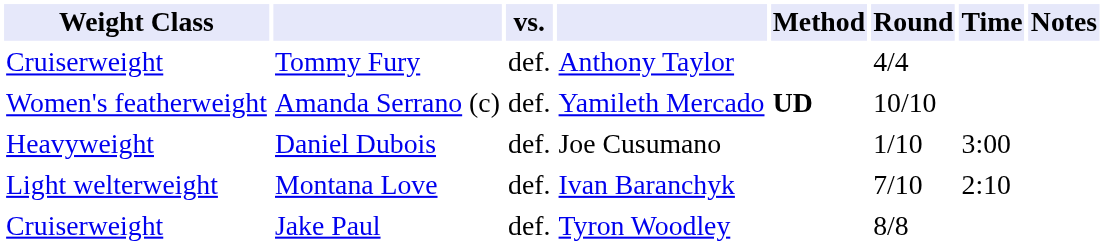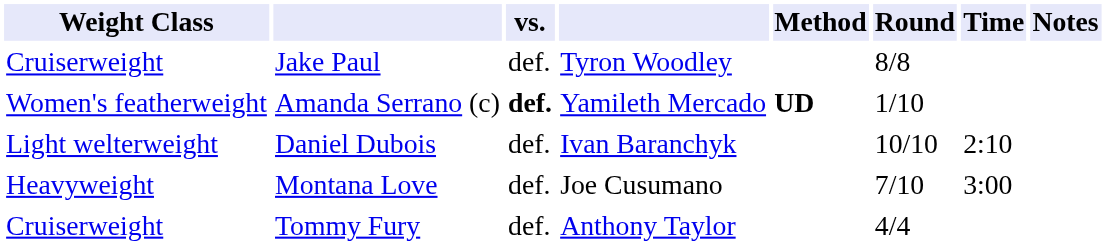rows swapped: Jake Paul <-> Tommy Fury
Amanda Serrano (c) | vs.: normal -> bold
Amanda Serrano (c) | Round: 10/10 -> 1/10
Daniel Dubois | Weight Class: Heavyweight -> Light welterweight
Daniel Dubois | column 4: Joe Cusumano -> Ivan Baranchyk
Daniel Dubois | Round: 1/10 -> 10/10
Daniel Dubois | Time: 3:00 -> 2:10
Montana Love | Weight Class: Light welterweight -> Heavyweight
Montana Love | column 4: Ivan Baranchyk -> Joe Cusumano
Montana Love | Time: 2:10 -> 3:00
